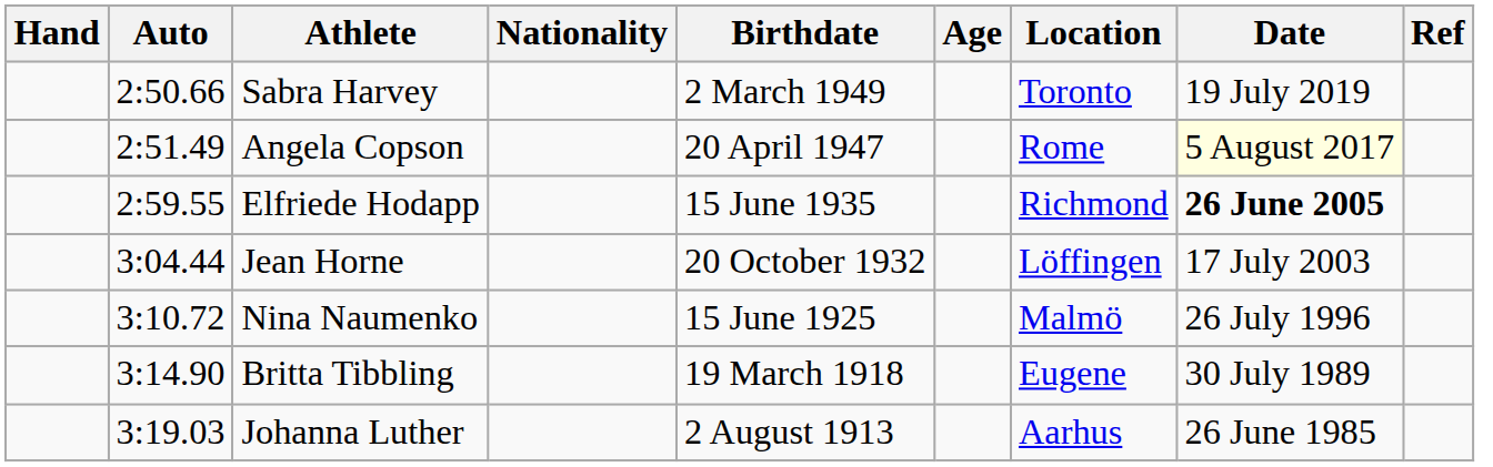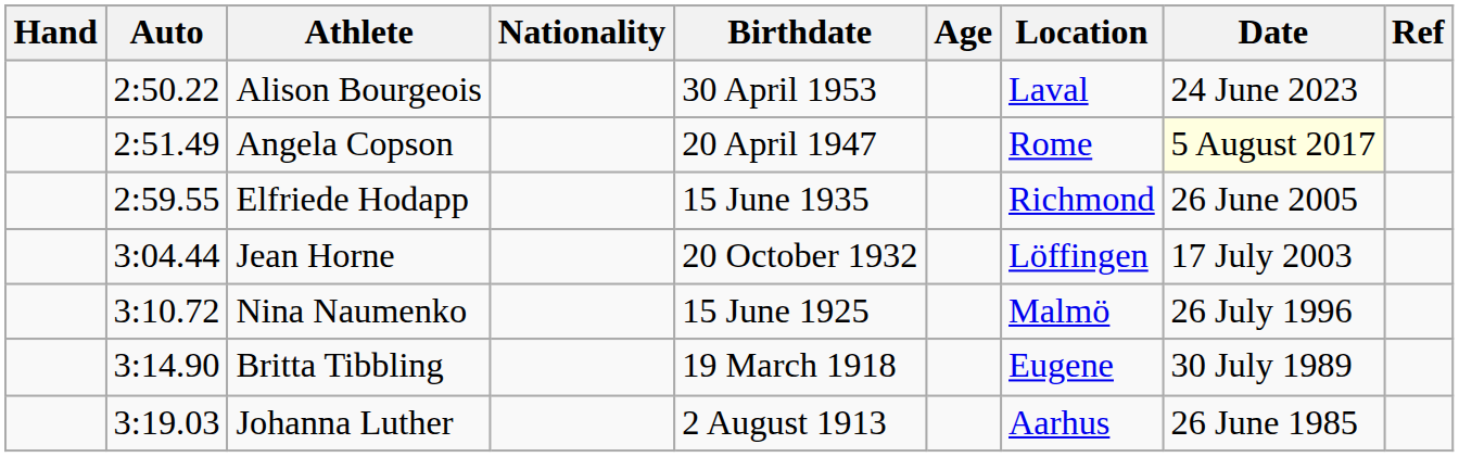+ row: 2:50.22 | Alison Bourgeois | 30 April 1953 | Laval | 24 June 2023
- row: 2:50.66 | Sabra Harvey | 2 March 1949 | Toronto | 19 July 2019
Elfriede Hodapp | Date: bold -> normal
